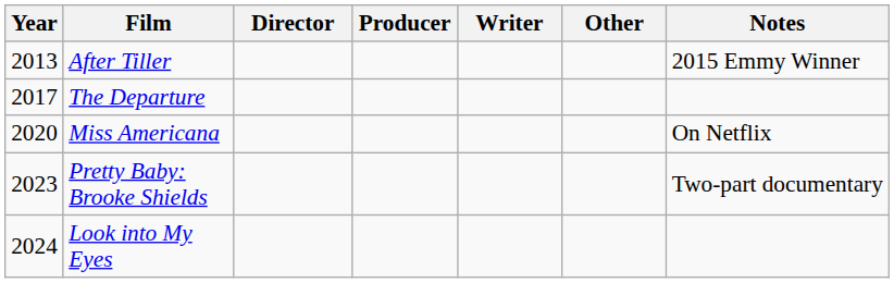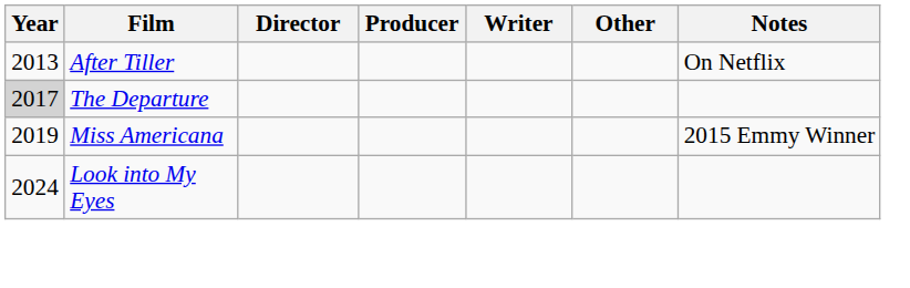After Tiller | Notes: 2015 Emmy Winner -> On Netflix
The Departure | Year: no background -> lightgrey background
Miss Americana | Year: 2020 -> 2019
Miss Americana | Notes: On Netflix -> 2015 Emmy Winner
- row: 2023 | Pretty Baby: Brooke Shields | Two-part documentary
